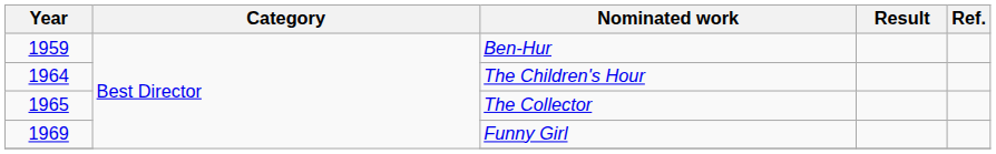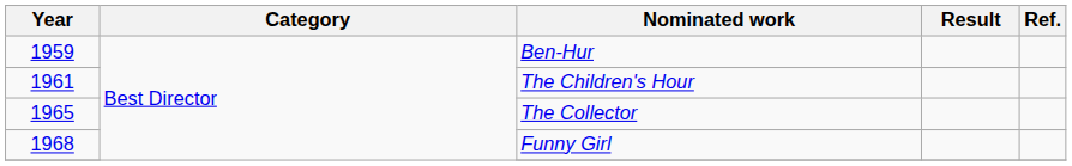The Children's Hour | Year: 1964 -> 1961
Funny Girl | Year: 1969 -> 1968
